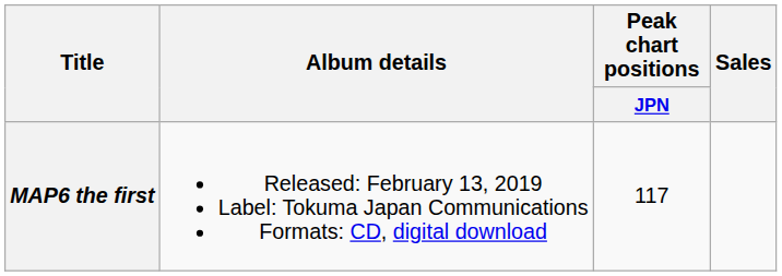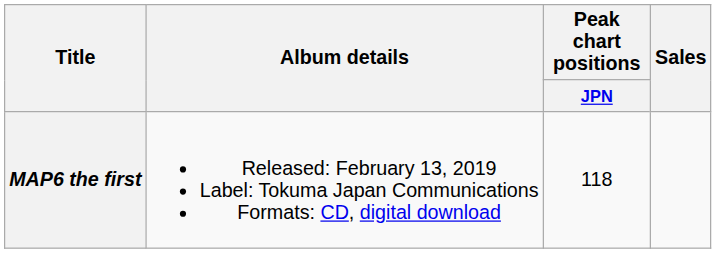MAP6 the first | Peak chart positions / JPN: 117 -> 118
